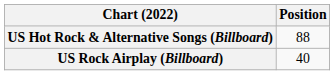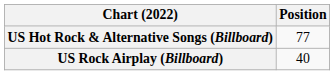US Hot Rock & Alternative Songs (Billboard) | Position: 88 -> 77
